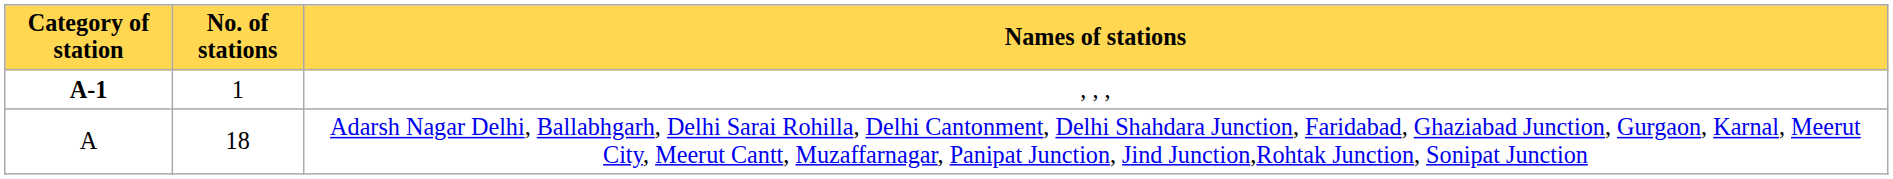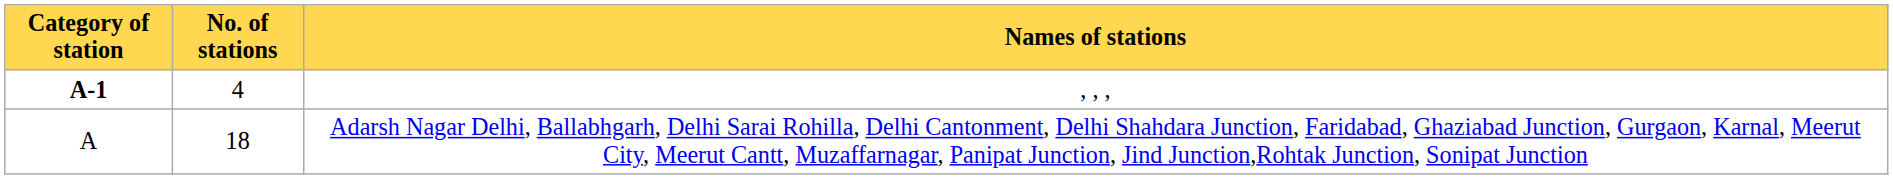, , , | No. of stations: 1 -> 4
